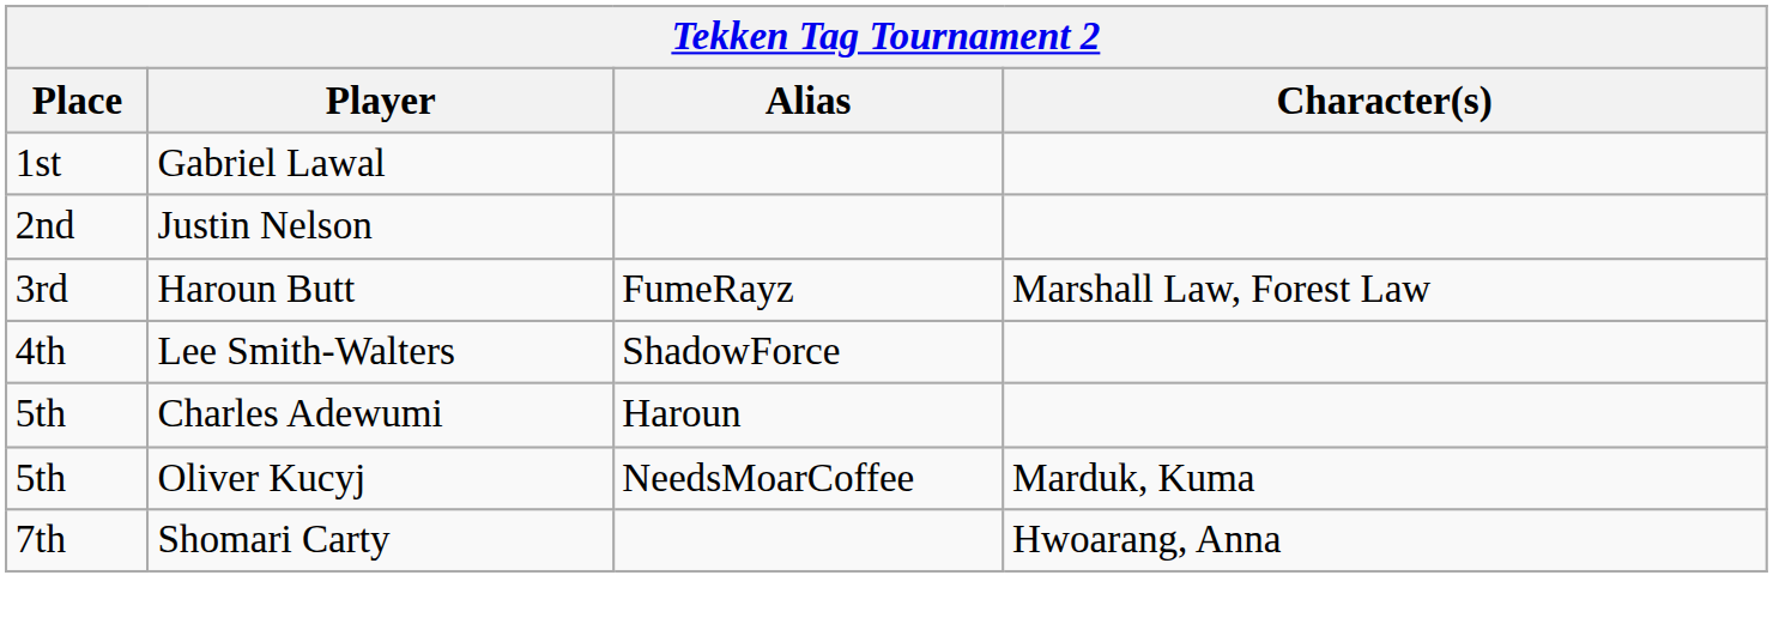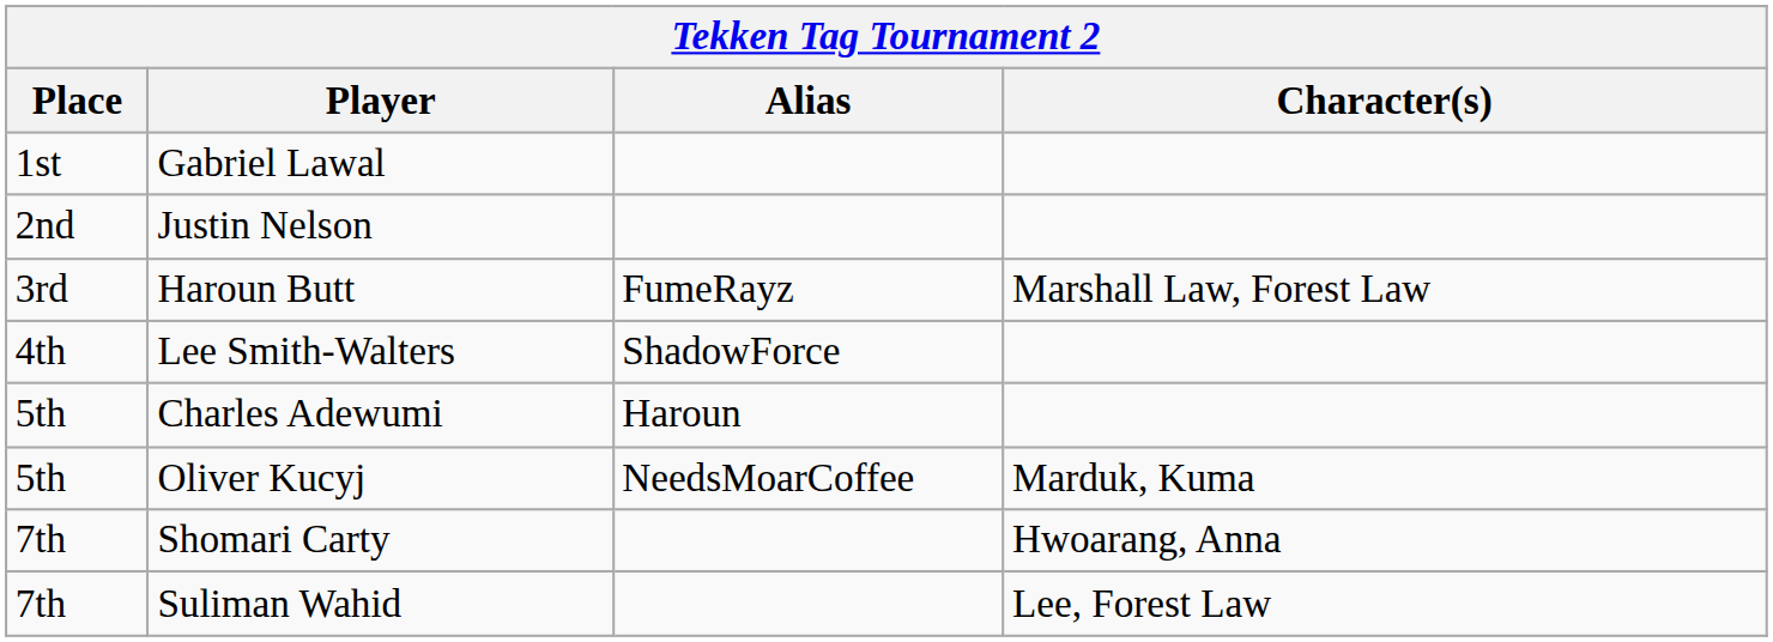+ row: 7th | Suliman Wahid | Lee, Forest Law
